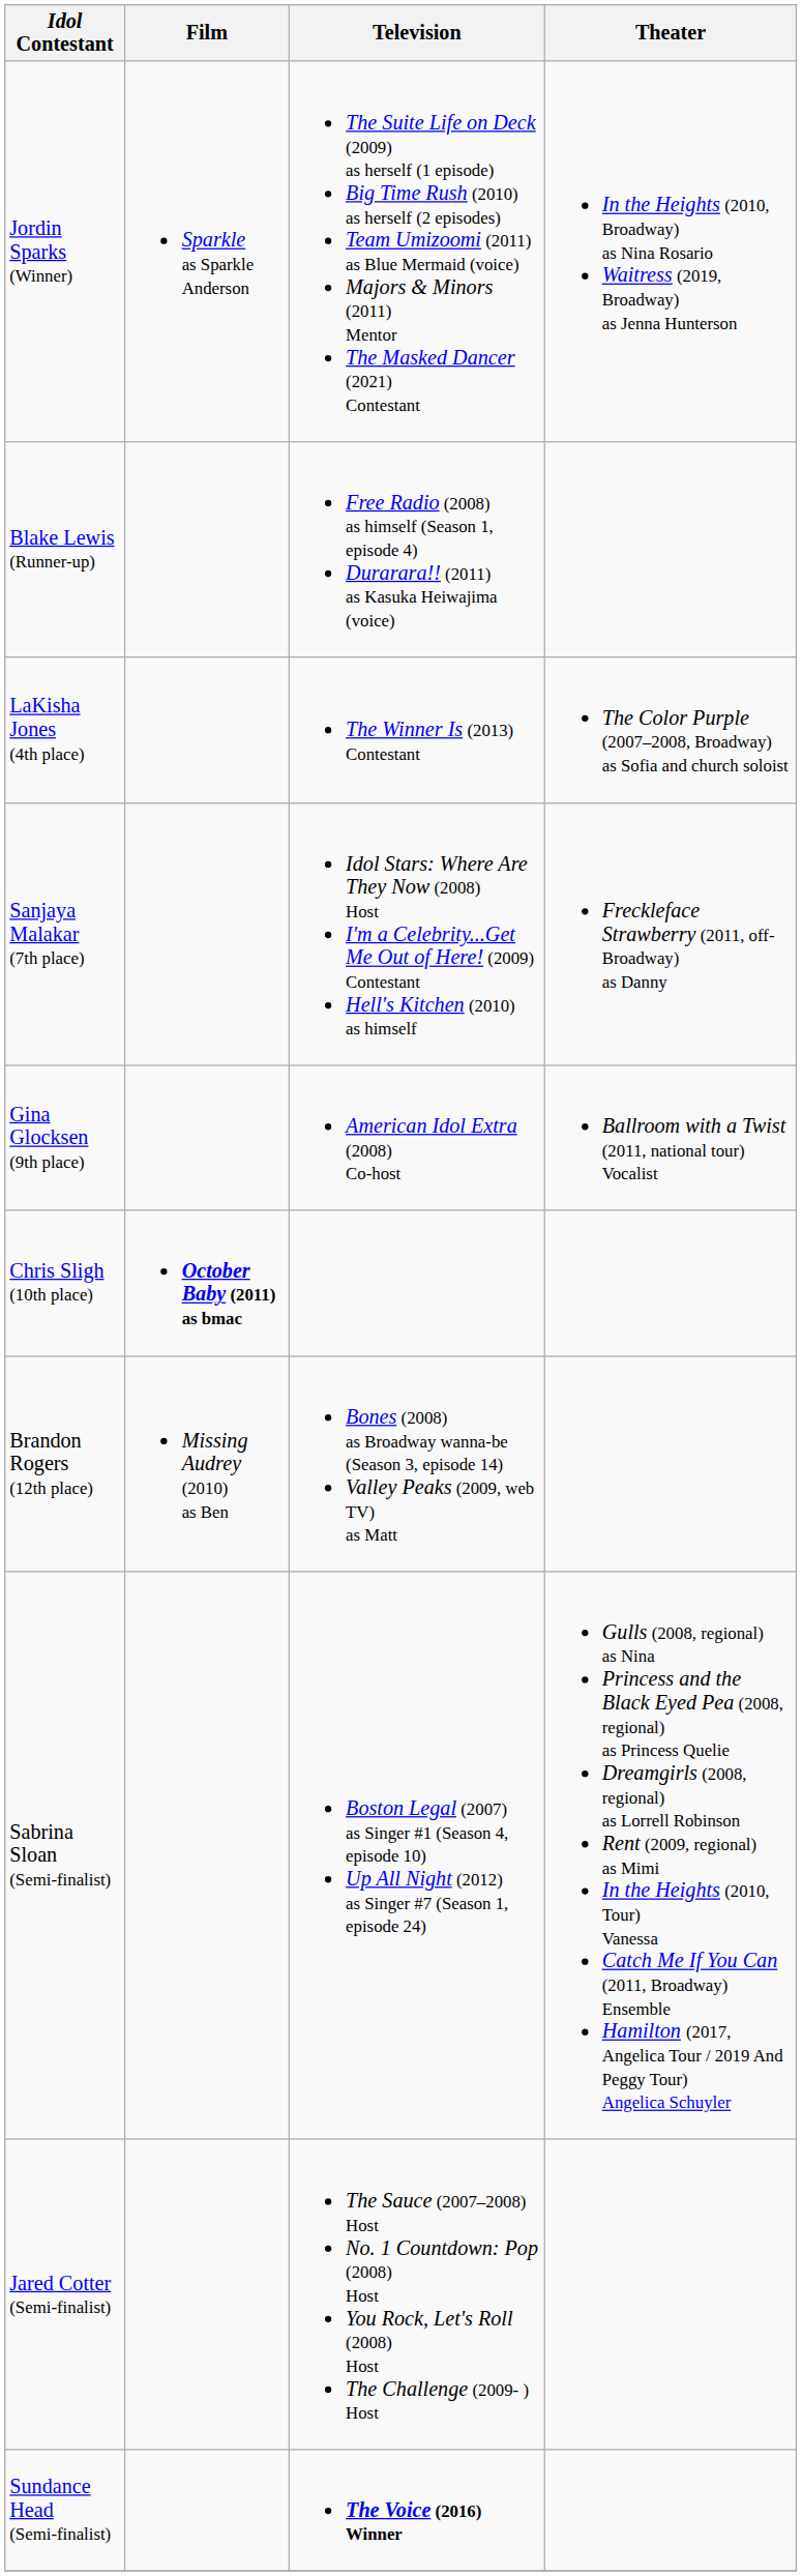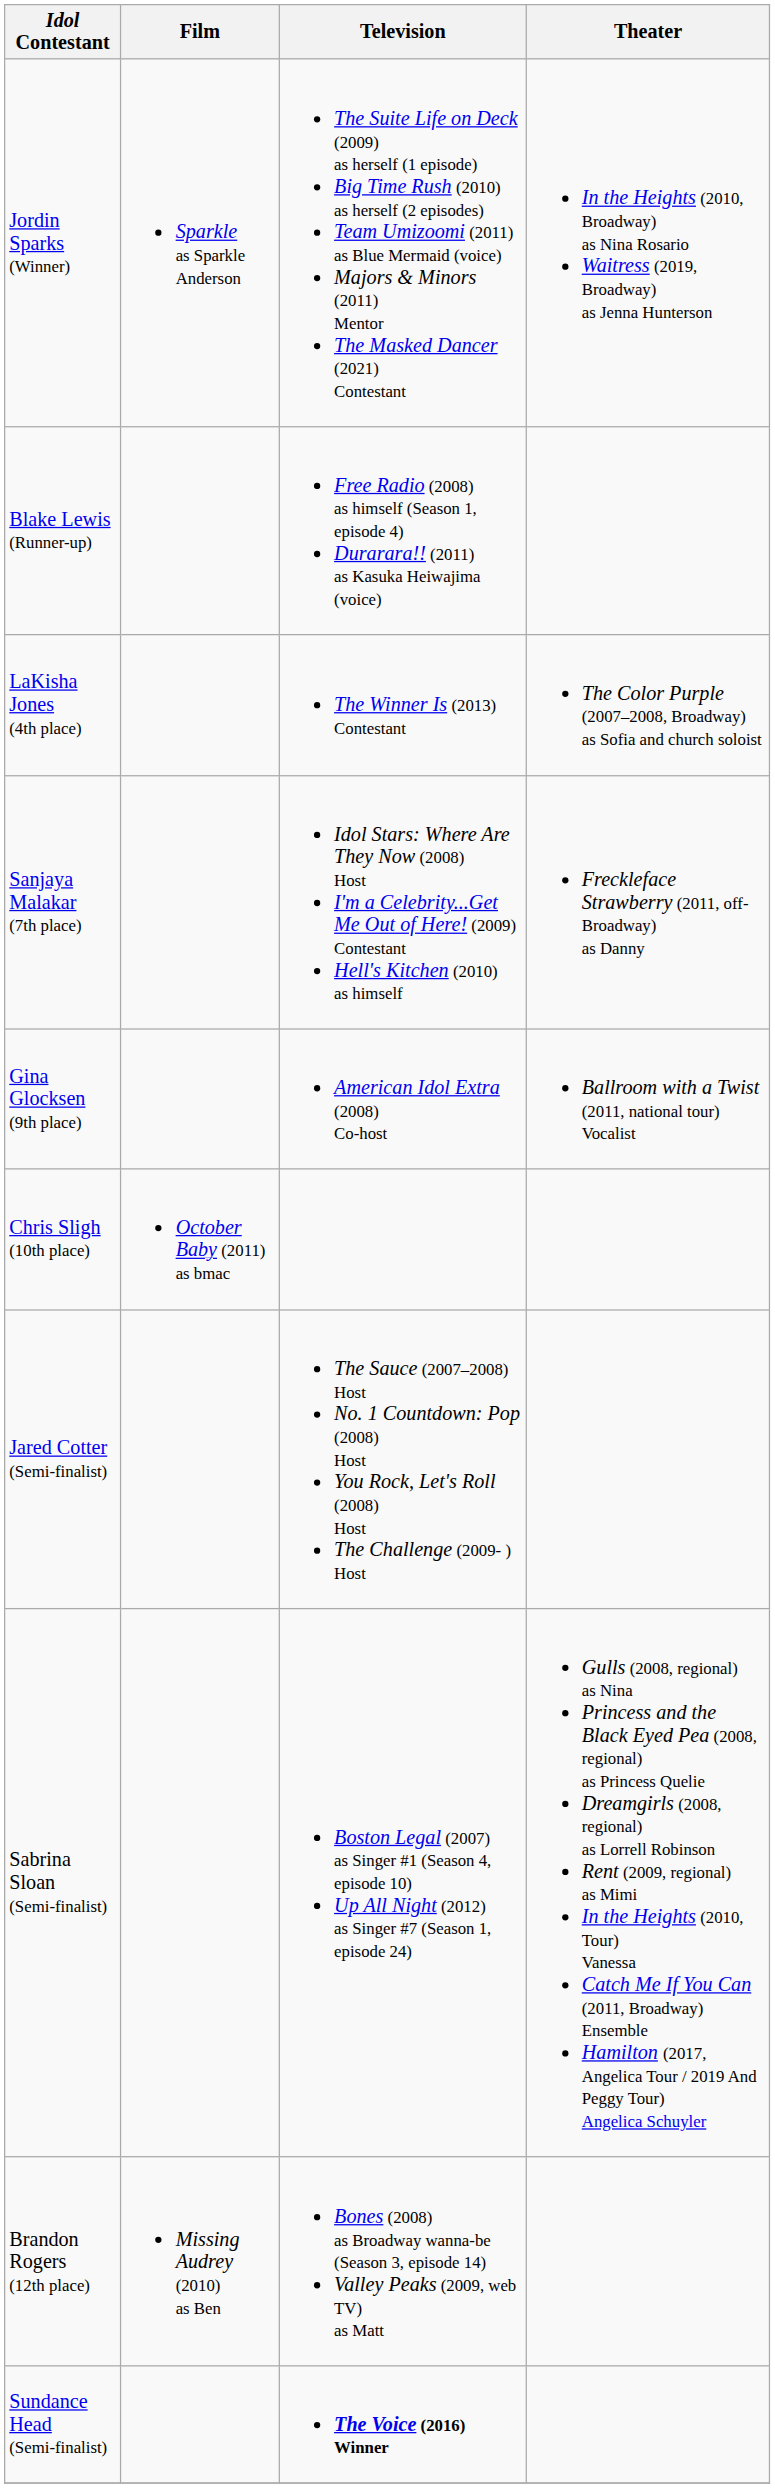Chris Sligh (10th place) | Film: bold -> normal
rows swapped: Brandon Rogers (12th place) <-> Jared Cotter (Semi-finalist)
